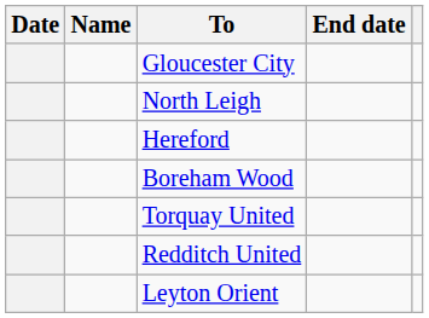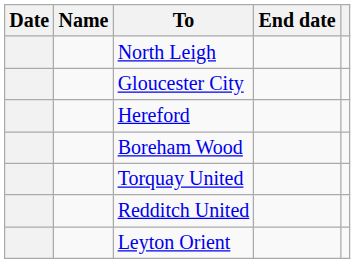rows swapped: Gloucester City <-> North Leigh
